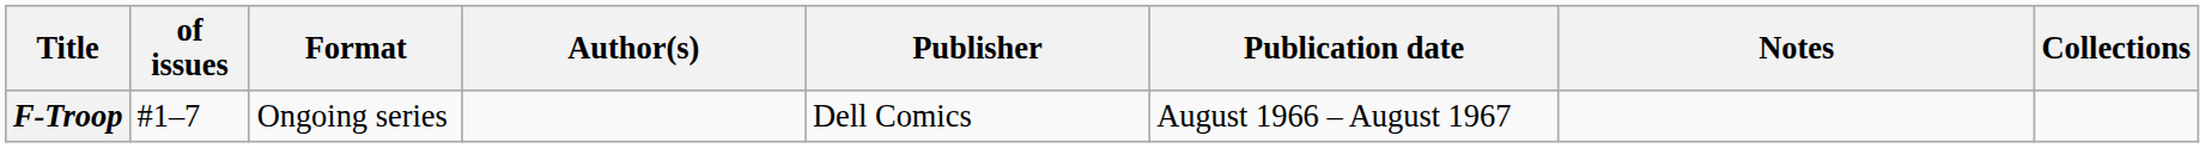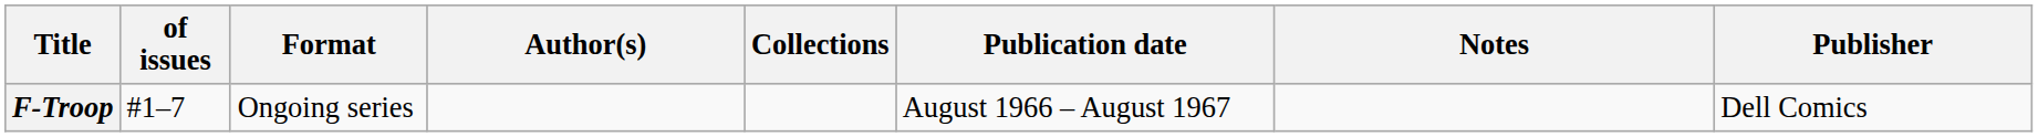columns swapped: Publisher <-> Collections
